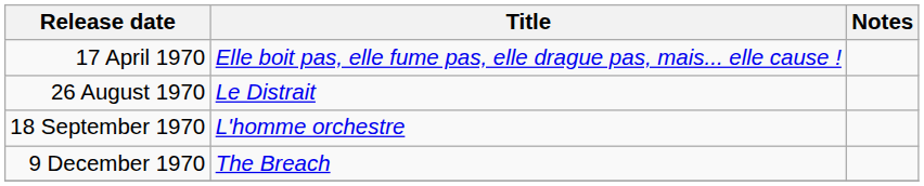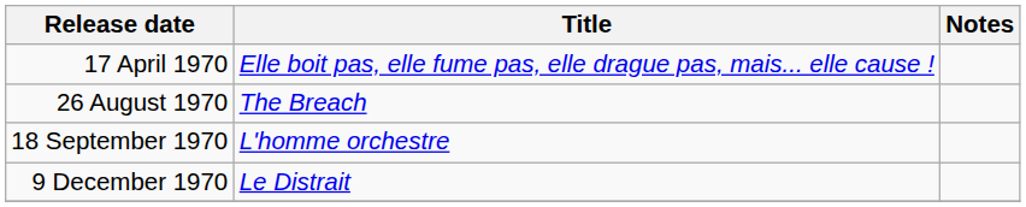26 August 1970 | Title: Le Distrait -> The Breach
9 December 1970 | Title: The Breach -> Le Distrait
